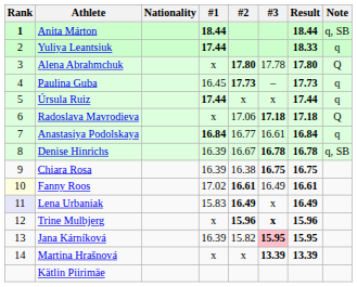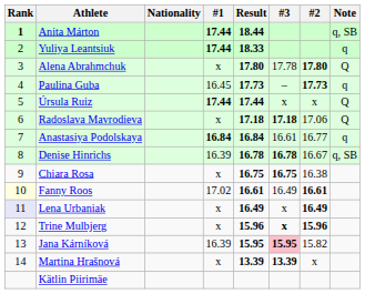columns swapped: #2 <-> Result
Anita Márton | #1: 18.44 -> 17.44
Úrsula Ruiz | Note: q -> Q
Chiara Rosa | #1: 16.39 -> x
Lena Urbaniak | #1: 15.83 -> x
